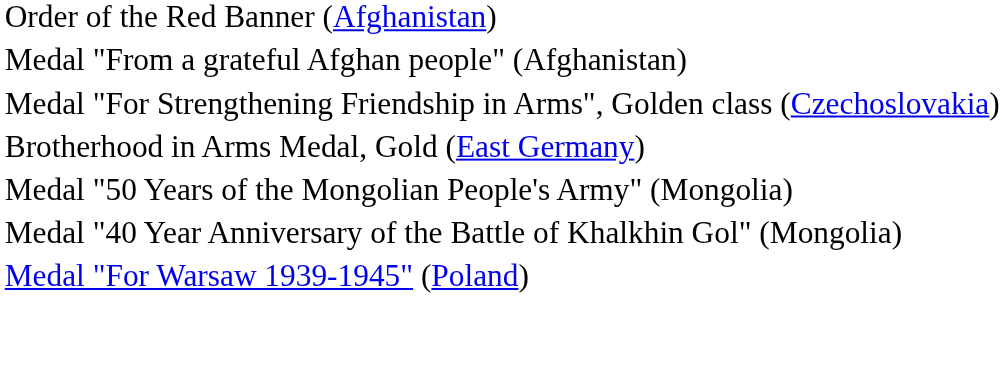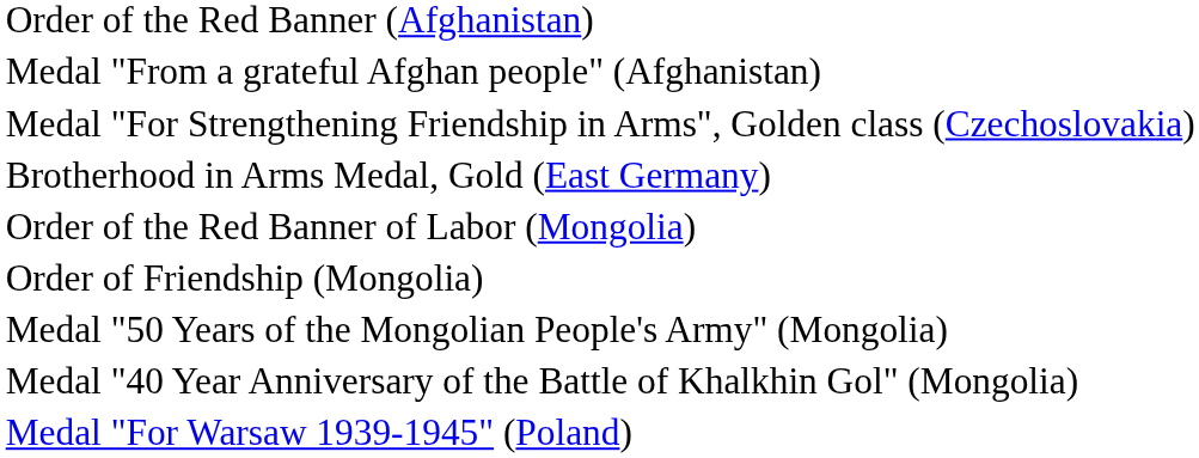+ row: Order of the Red Banner of Labor (Mongolia)
+ row: Order of Friendship (Mongolia)
